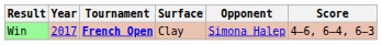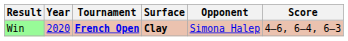Win | Year: 2017 -> 2020
Win | Surface: normal -> bold
